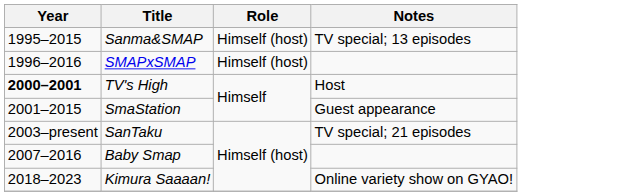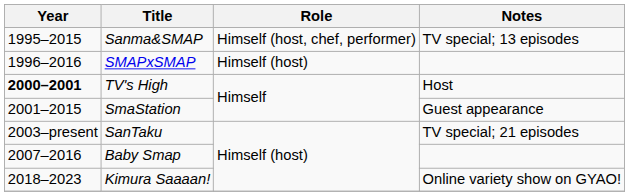Sanma&SMAP | Role: Himself (host) -> Himself (host, chef, performer)
